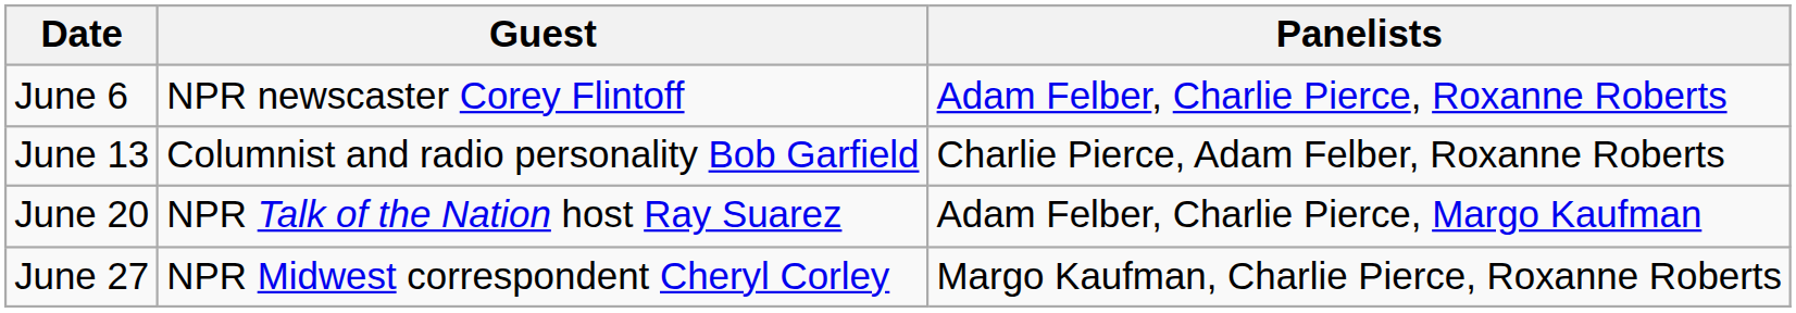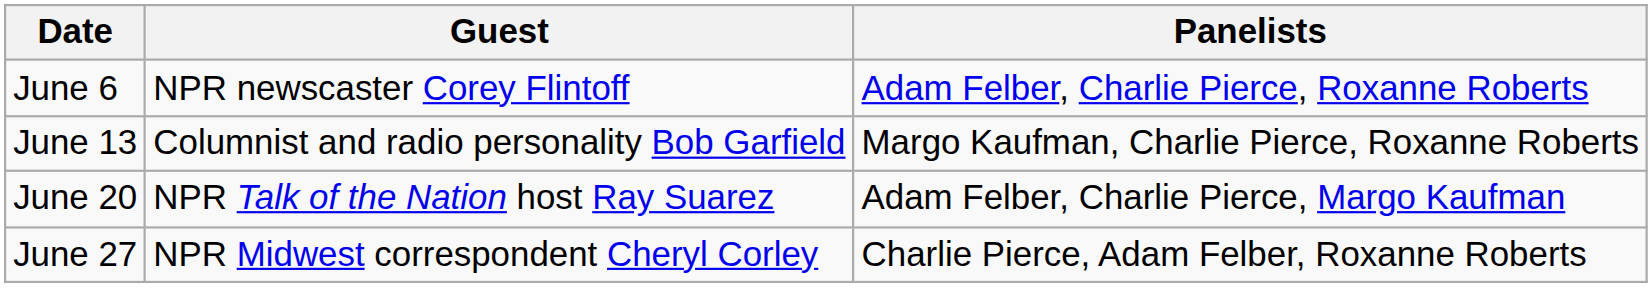June 13 | Panelists: Charlie Pierce, Adam Felber, Roxanne Roberts -> Margo Kaufman, Charlie Pierce, Roxanne Roberts
June 27 | Panelists: Margo Kaufman, Charlie Pierce, Roxanne Roberts -> Charlie Pierce, Adam Felber, Roxanne Roberts
